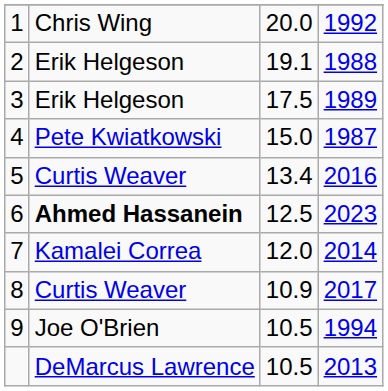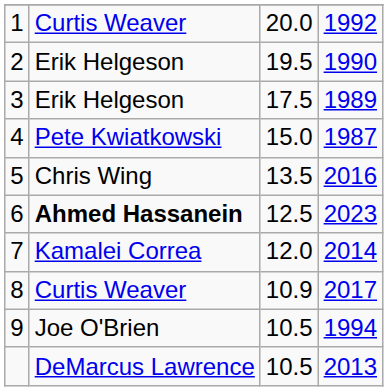1 | column 2: Chris Wing -> Curtis Weaver
2 | column 3: 19.1 -> 19.5
2 | column 4: 1988 -> 1990
5 | column 2: Curtis Weaver -> Chris Wing
5 | column 3: 13.4 -> 13.5
